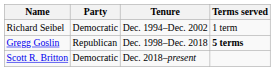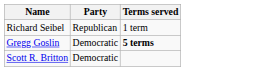- column: Tenure | Dec. 1994–Dec. 2002 | Dec. 1998–Dec. 2018 | Dec. 2018–present
Richard Seibel | Party: Democratic -> Republican
Gregg Goslin | Party: Republican -> Democratic
